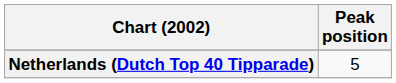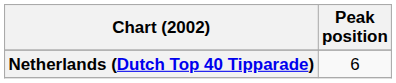Netherlands (Dutch Top 40 Tipparade) | Peak position: 5 -> 6
